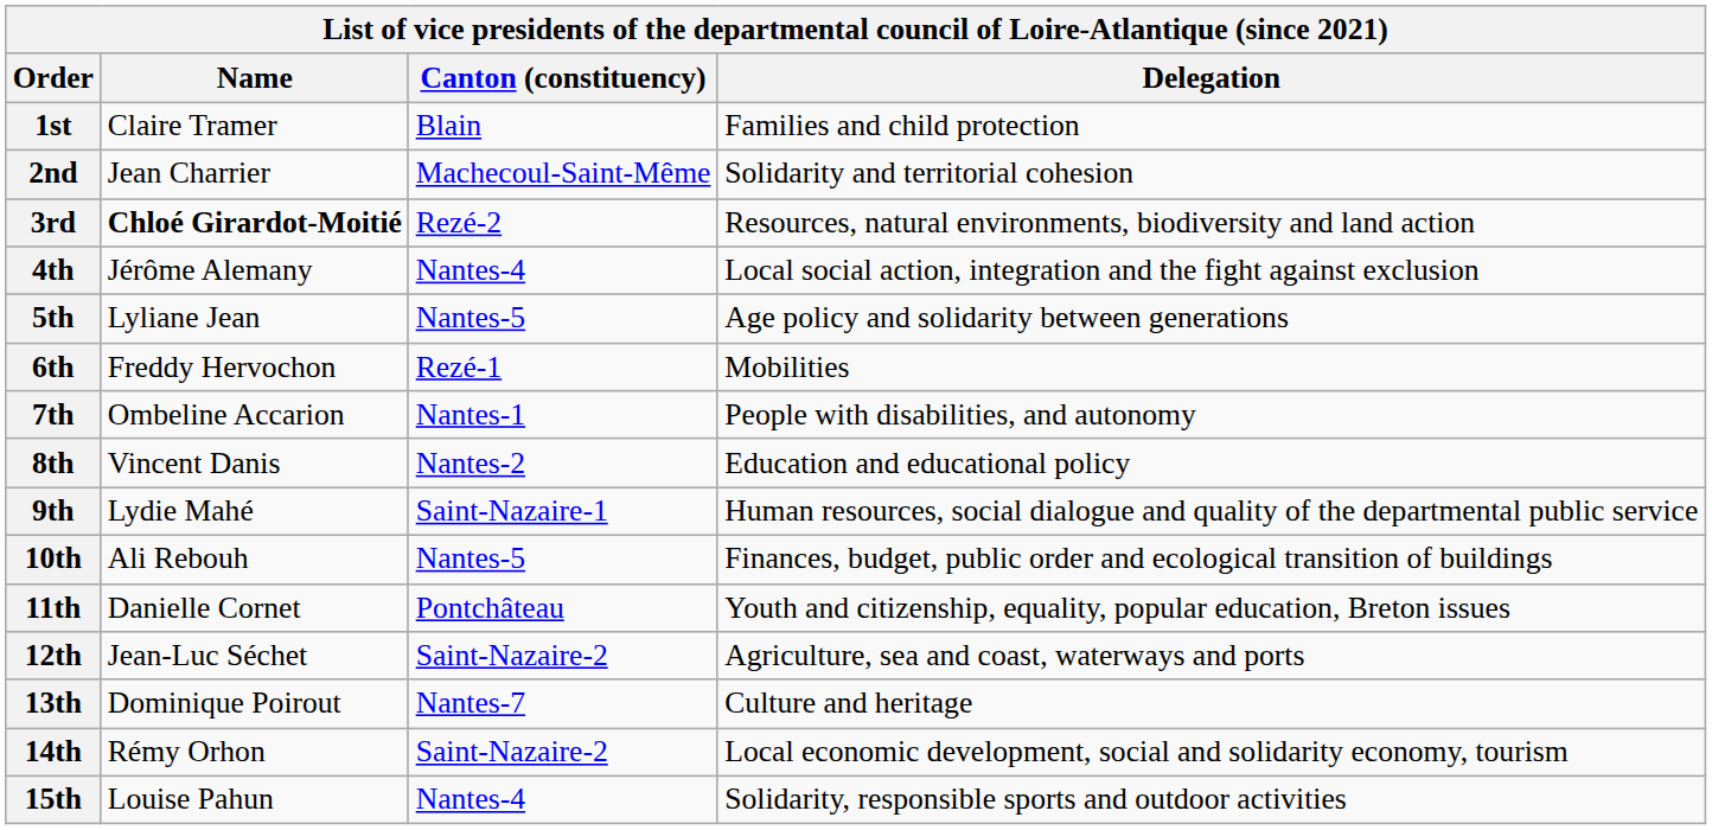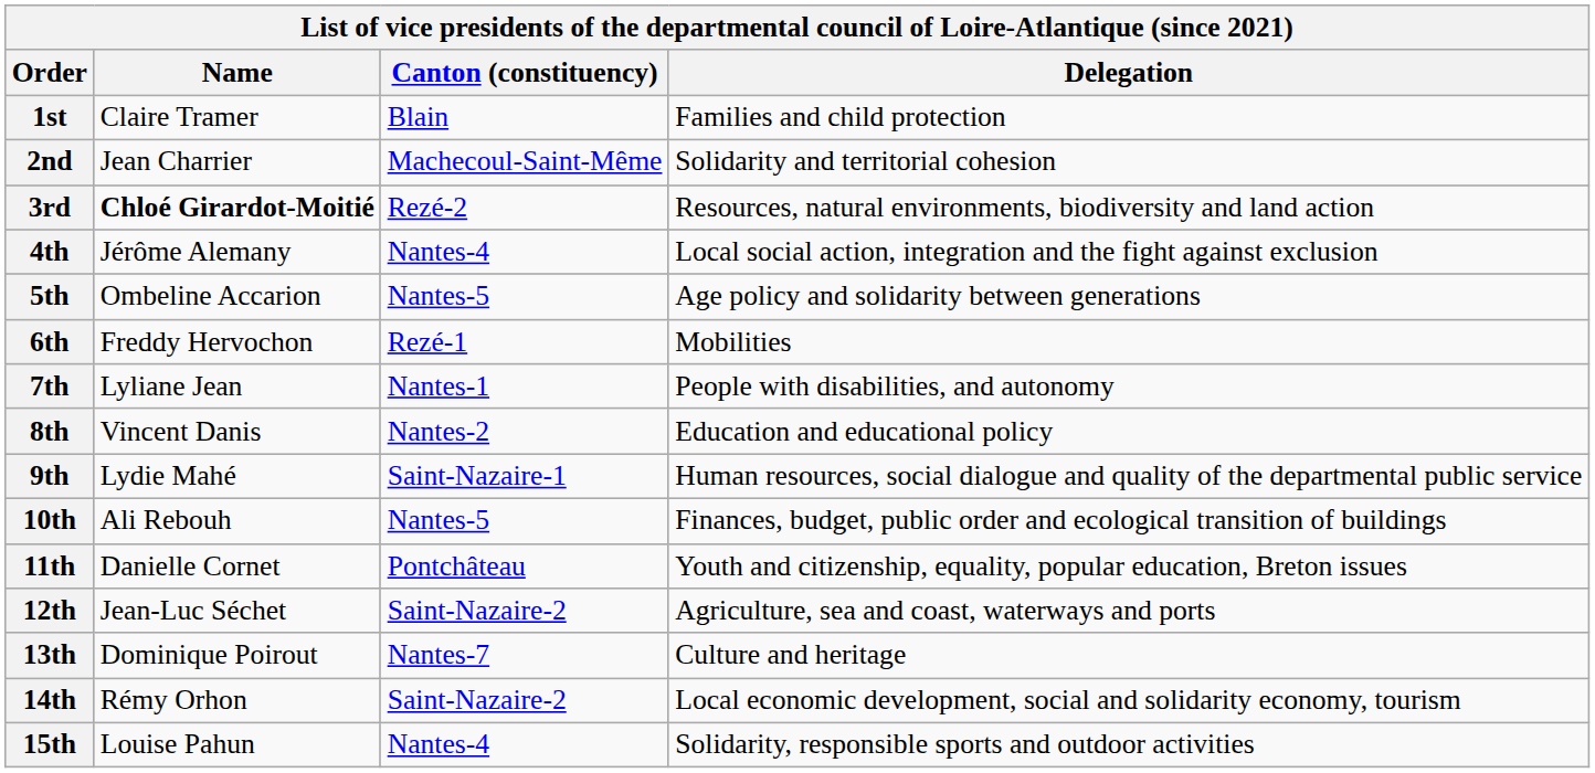5th | Name: Lyliane Jean -> Ombeline Accarion
7th | Name: Ombeline Accarion -> Lyliane Jean
